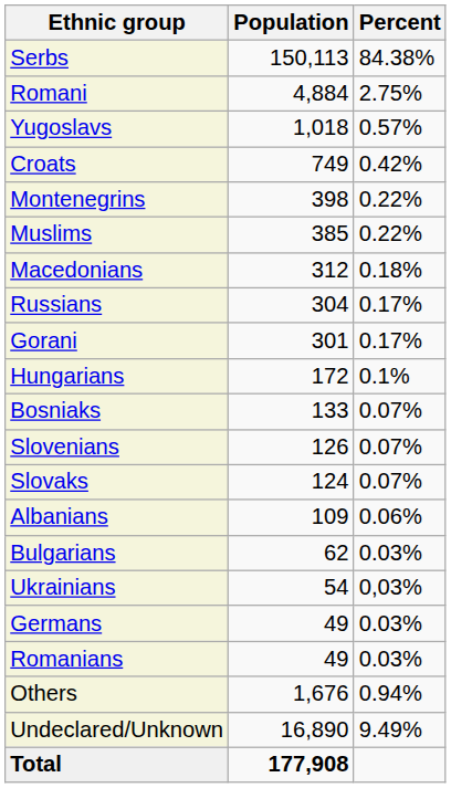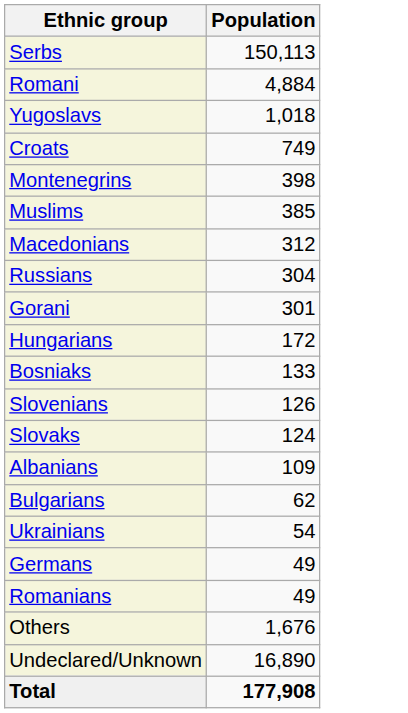- column: Percent | 84.38% | 2.75% | 0.57% | 0.42% | 0.22% | 0.22% | 0.18% | 0.17% | 0.17% | 0.1% | 0.07% | 0.07% | 0.07% | 0.06% | 0.03% | 0,03% | 0.03% | 0.03% | 0.94% | 9.49%
